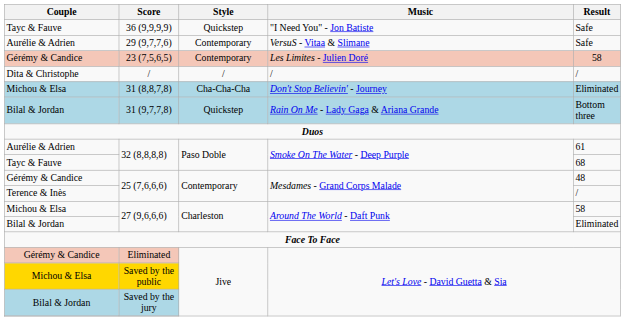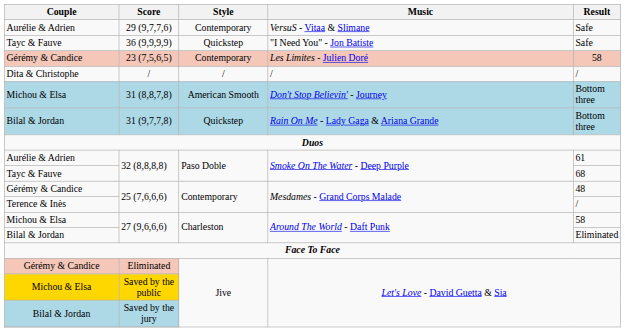rows swapped: 29 (9,7,7,6) <-> 36 (9,9,9,9)
31 (8,8,7,8) | Style: Cha-Cha-Cha -> American Smooth
31 (8,8,7,8) | Result: Eliminated -> Bottom three
